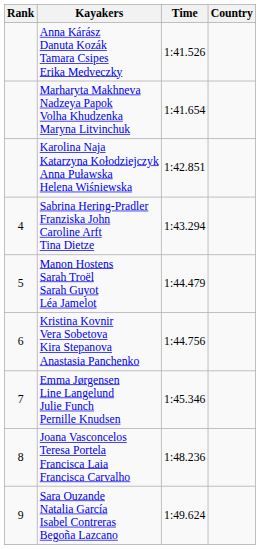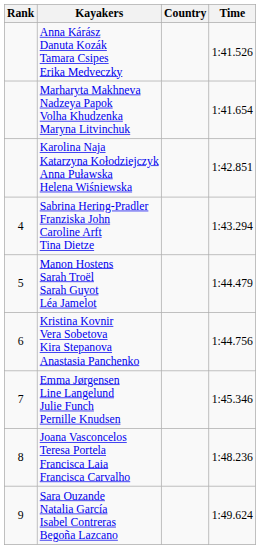columns swapped: Country <-> Time
